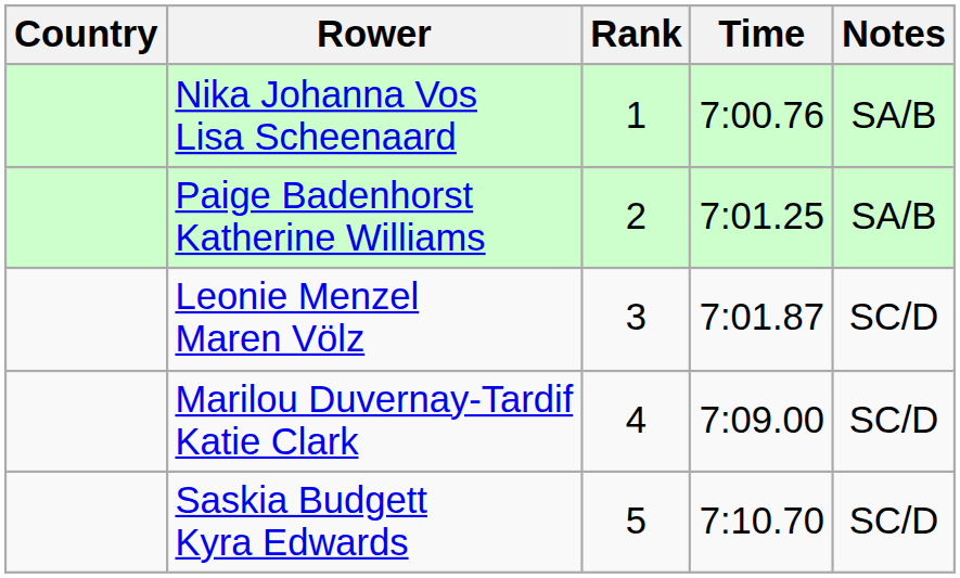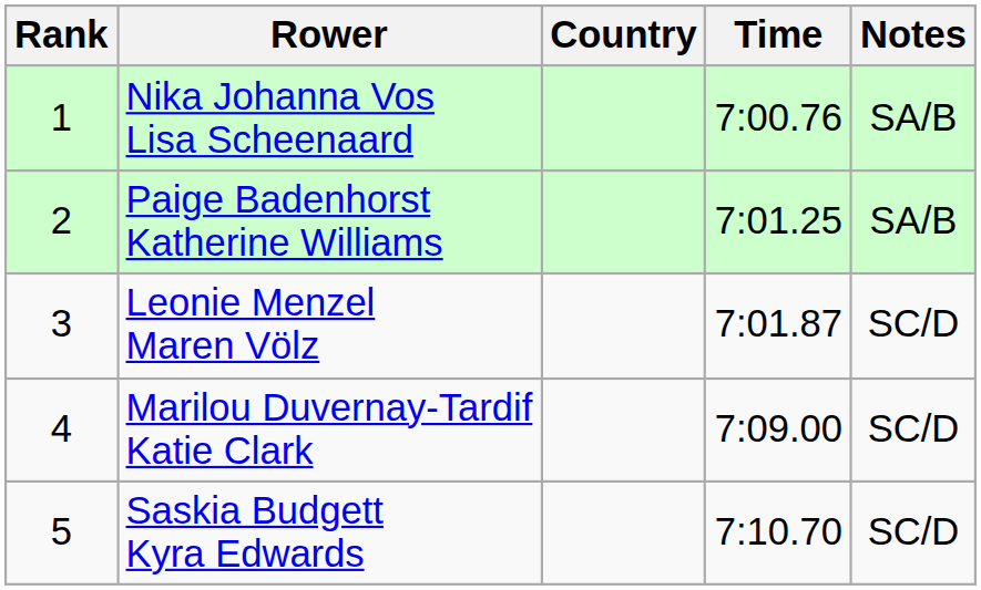columns swapped: Rank <-> Country
